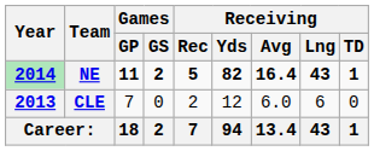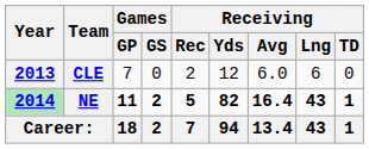rows swapped: CLE <-> NE
